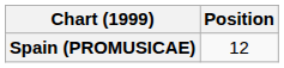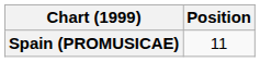Spain (PROMUSICAE) | Position: 12 -> 11
